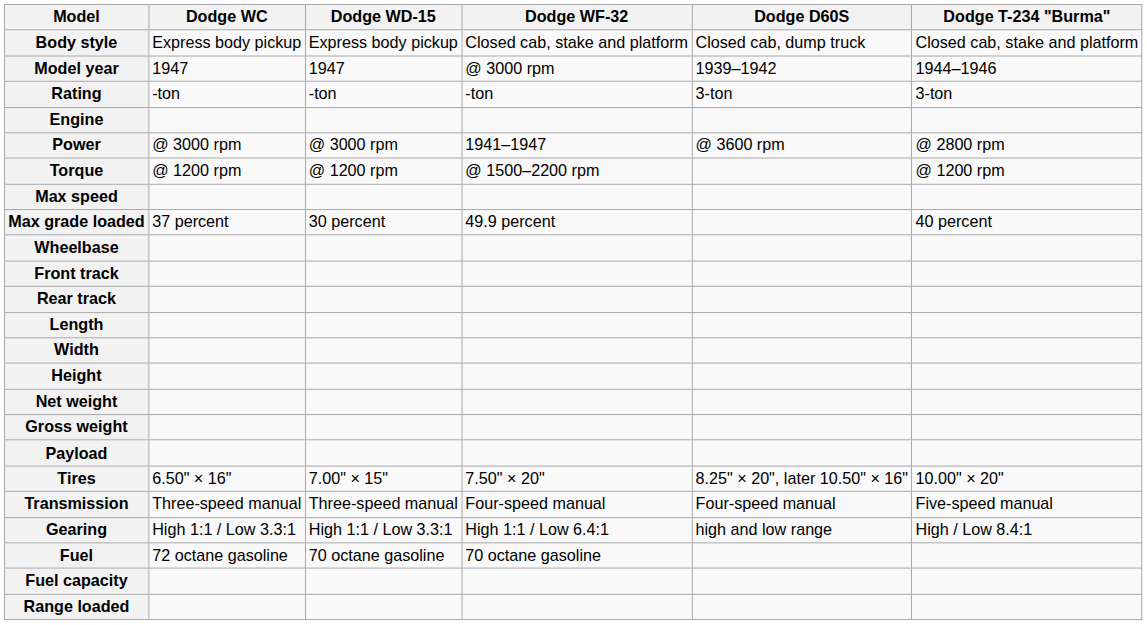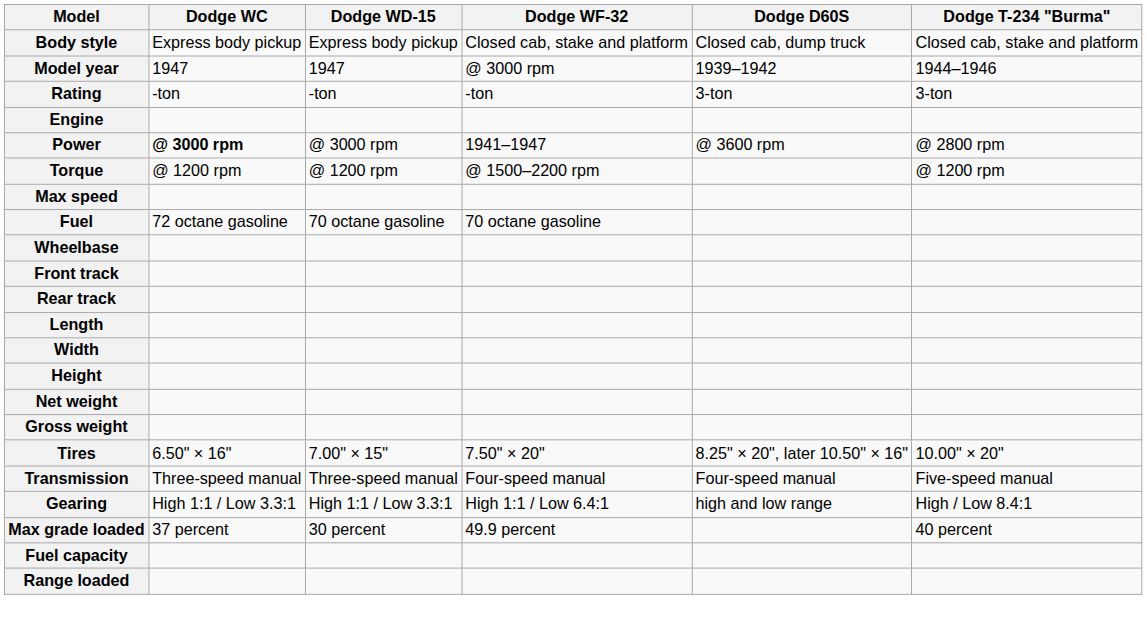Power | Dodge WC: normal -> bold
rows swapped: Max grade loaded <-> Fuel
- row: Payload
